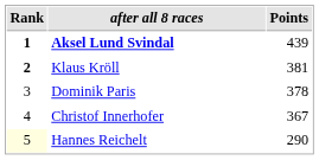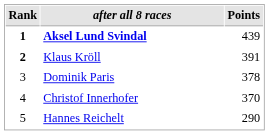Klaus Kröll | Points: 381 -> 391
Christof Innerhofer | Points: 367 -> 370
Hannes Reichelt | Rank: lightyellow background -> no background
